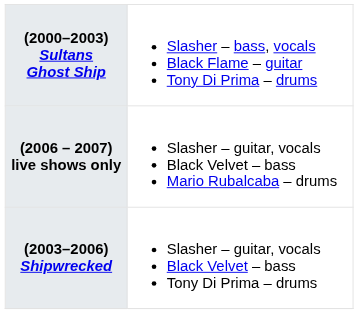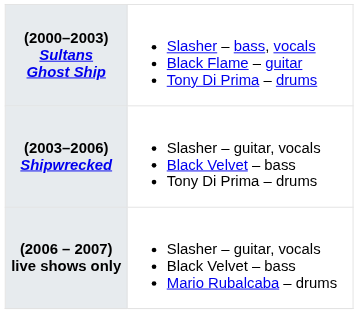rows swapped: (2003–2006) Shipwrecked <-> (2006 – 2007) live shows only
